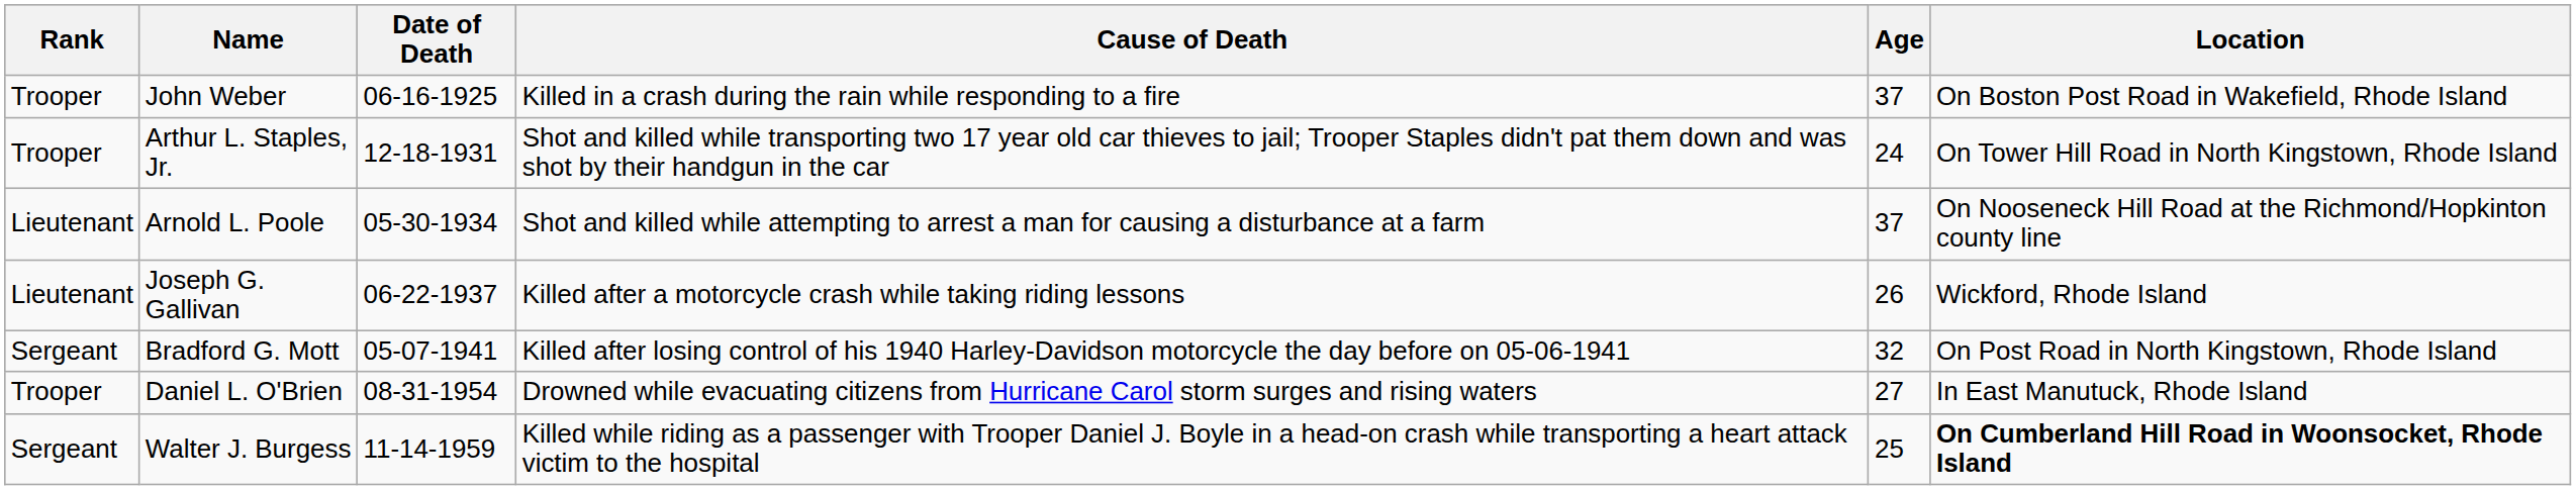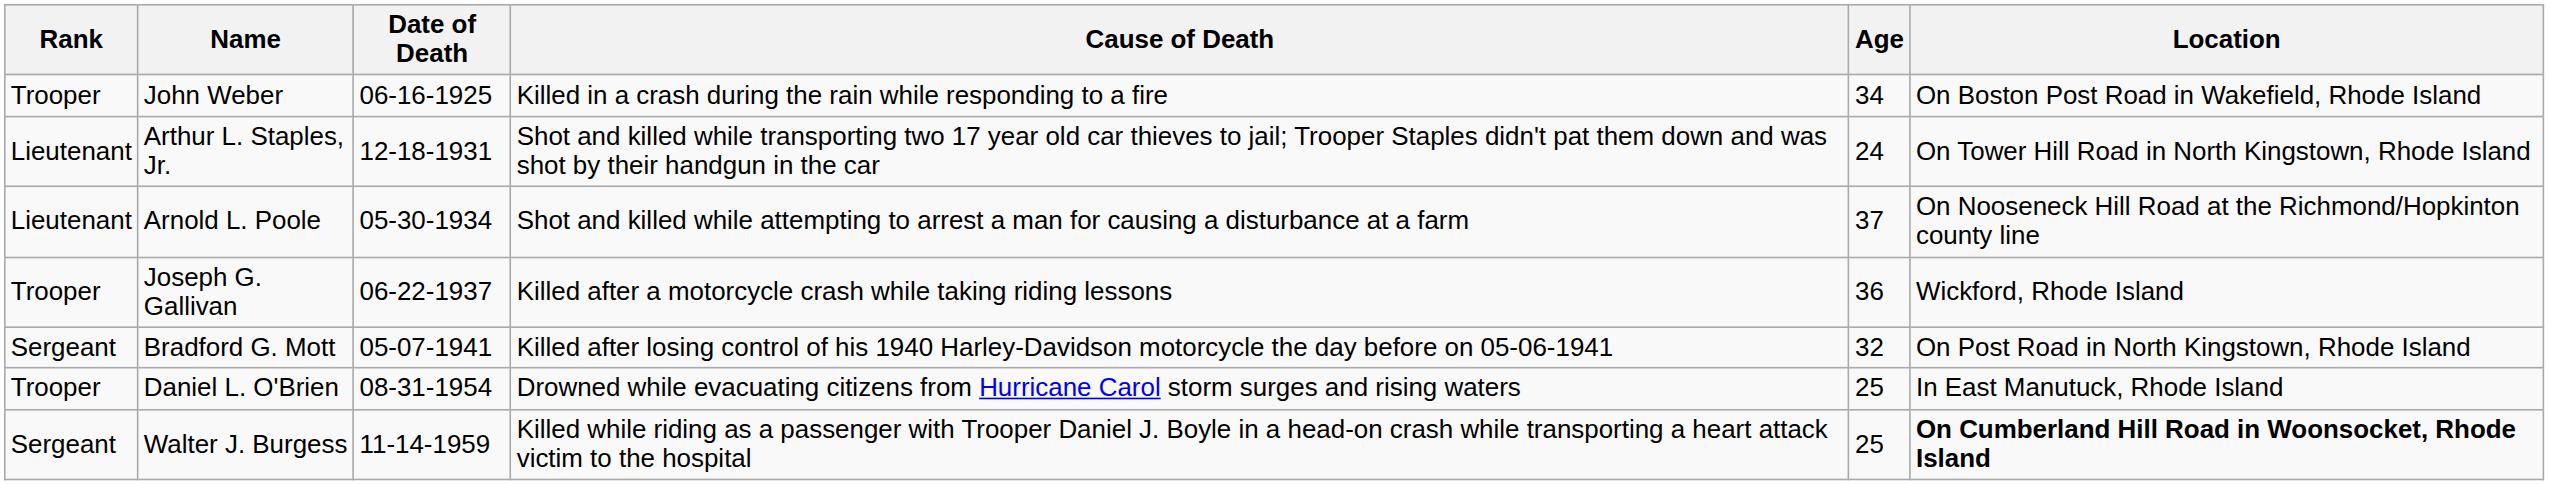John Weber | Age: 37 -> 34
Arthur L. Staples, Jr. | Rank: Trooper -> Lieutenant
Joseph G. Gallivan | Rank: Lieutenant -> Trooper
Joseph G. Gallivan | Age: 26 -> 36
Daniel L. O'Brien | Age: 27 -> 25
